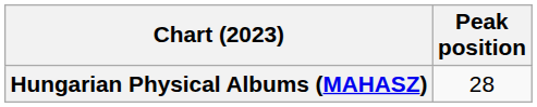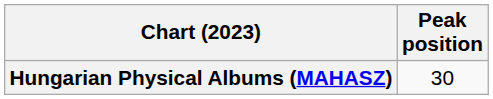Hungarian Physical Albums (MAHASZ) | Peak position: 28 -> 30
